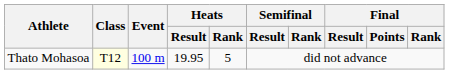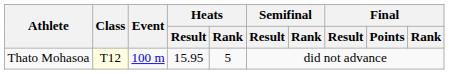Thato Mohasoa | Heats / Result: 19.95 -> 15.95
